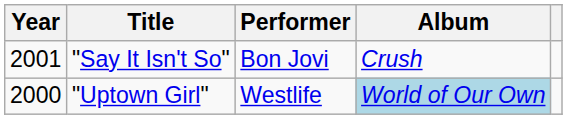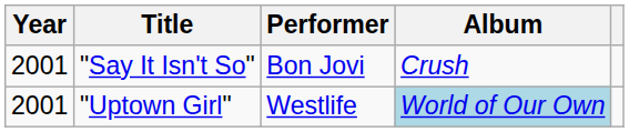"Uptown Girl" | Year: 2000 -> 2001
